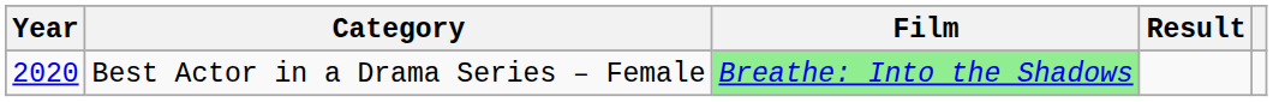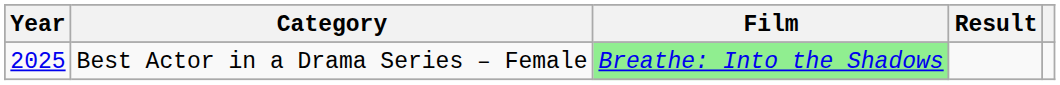Best Actor in a Drama Series – Female | Year: 2020 -> 2025
